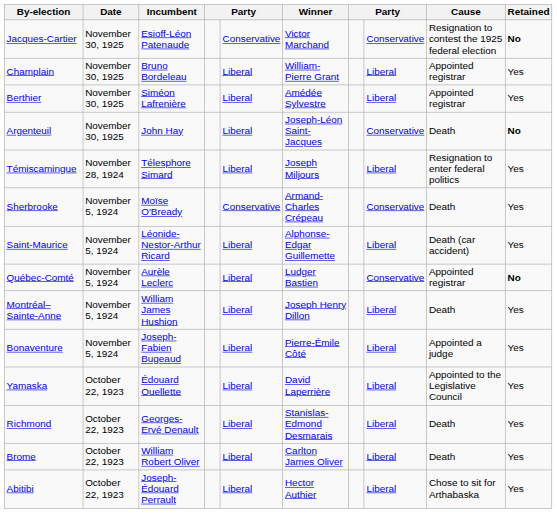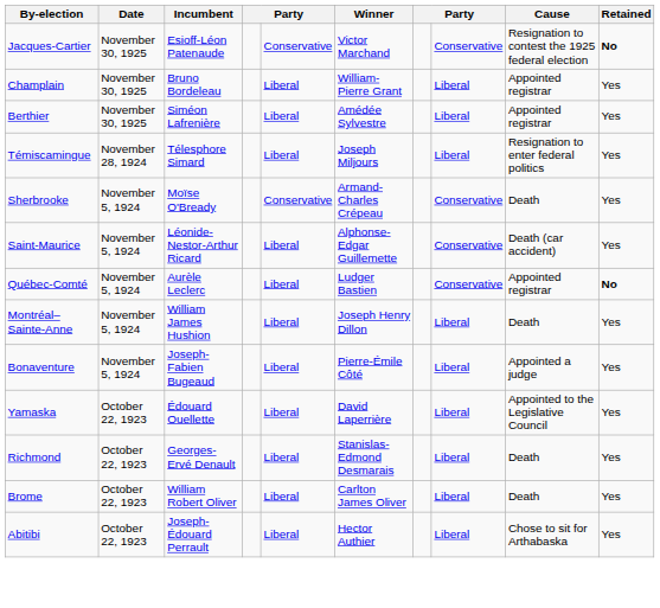- row: Argenteuil | November 30, 1925 | John Hay | Liberal | Joseph-Léon Saint-Jacques | Conservative | Death | No
Saint-Maurice | column 8: Liberal -> Conservative
